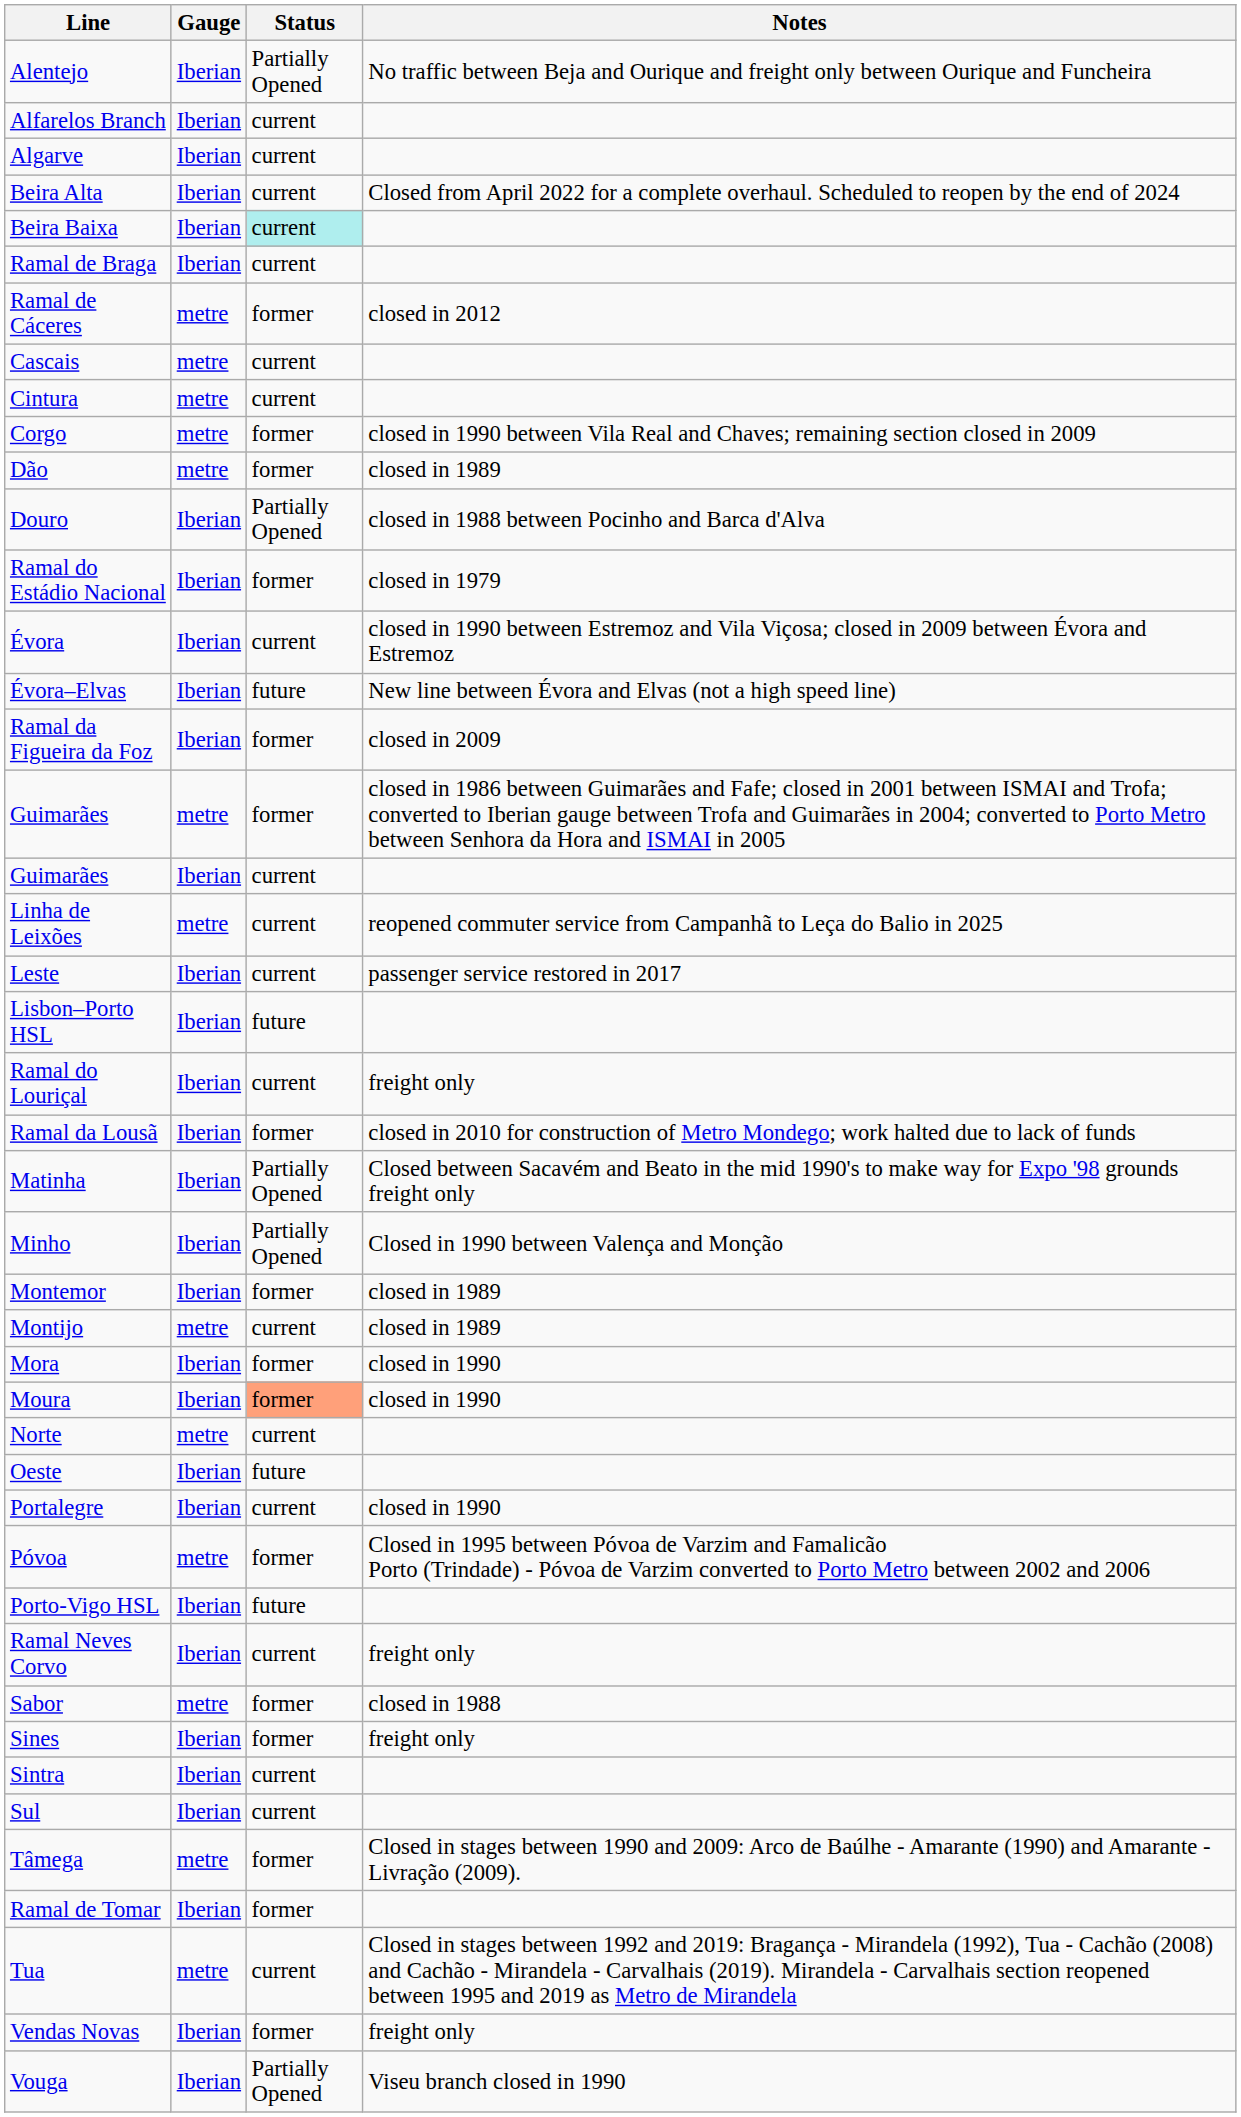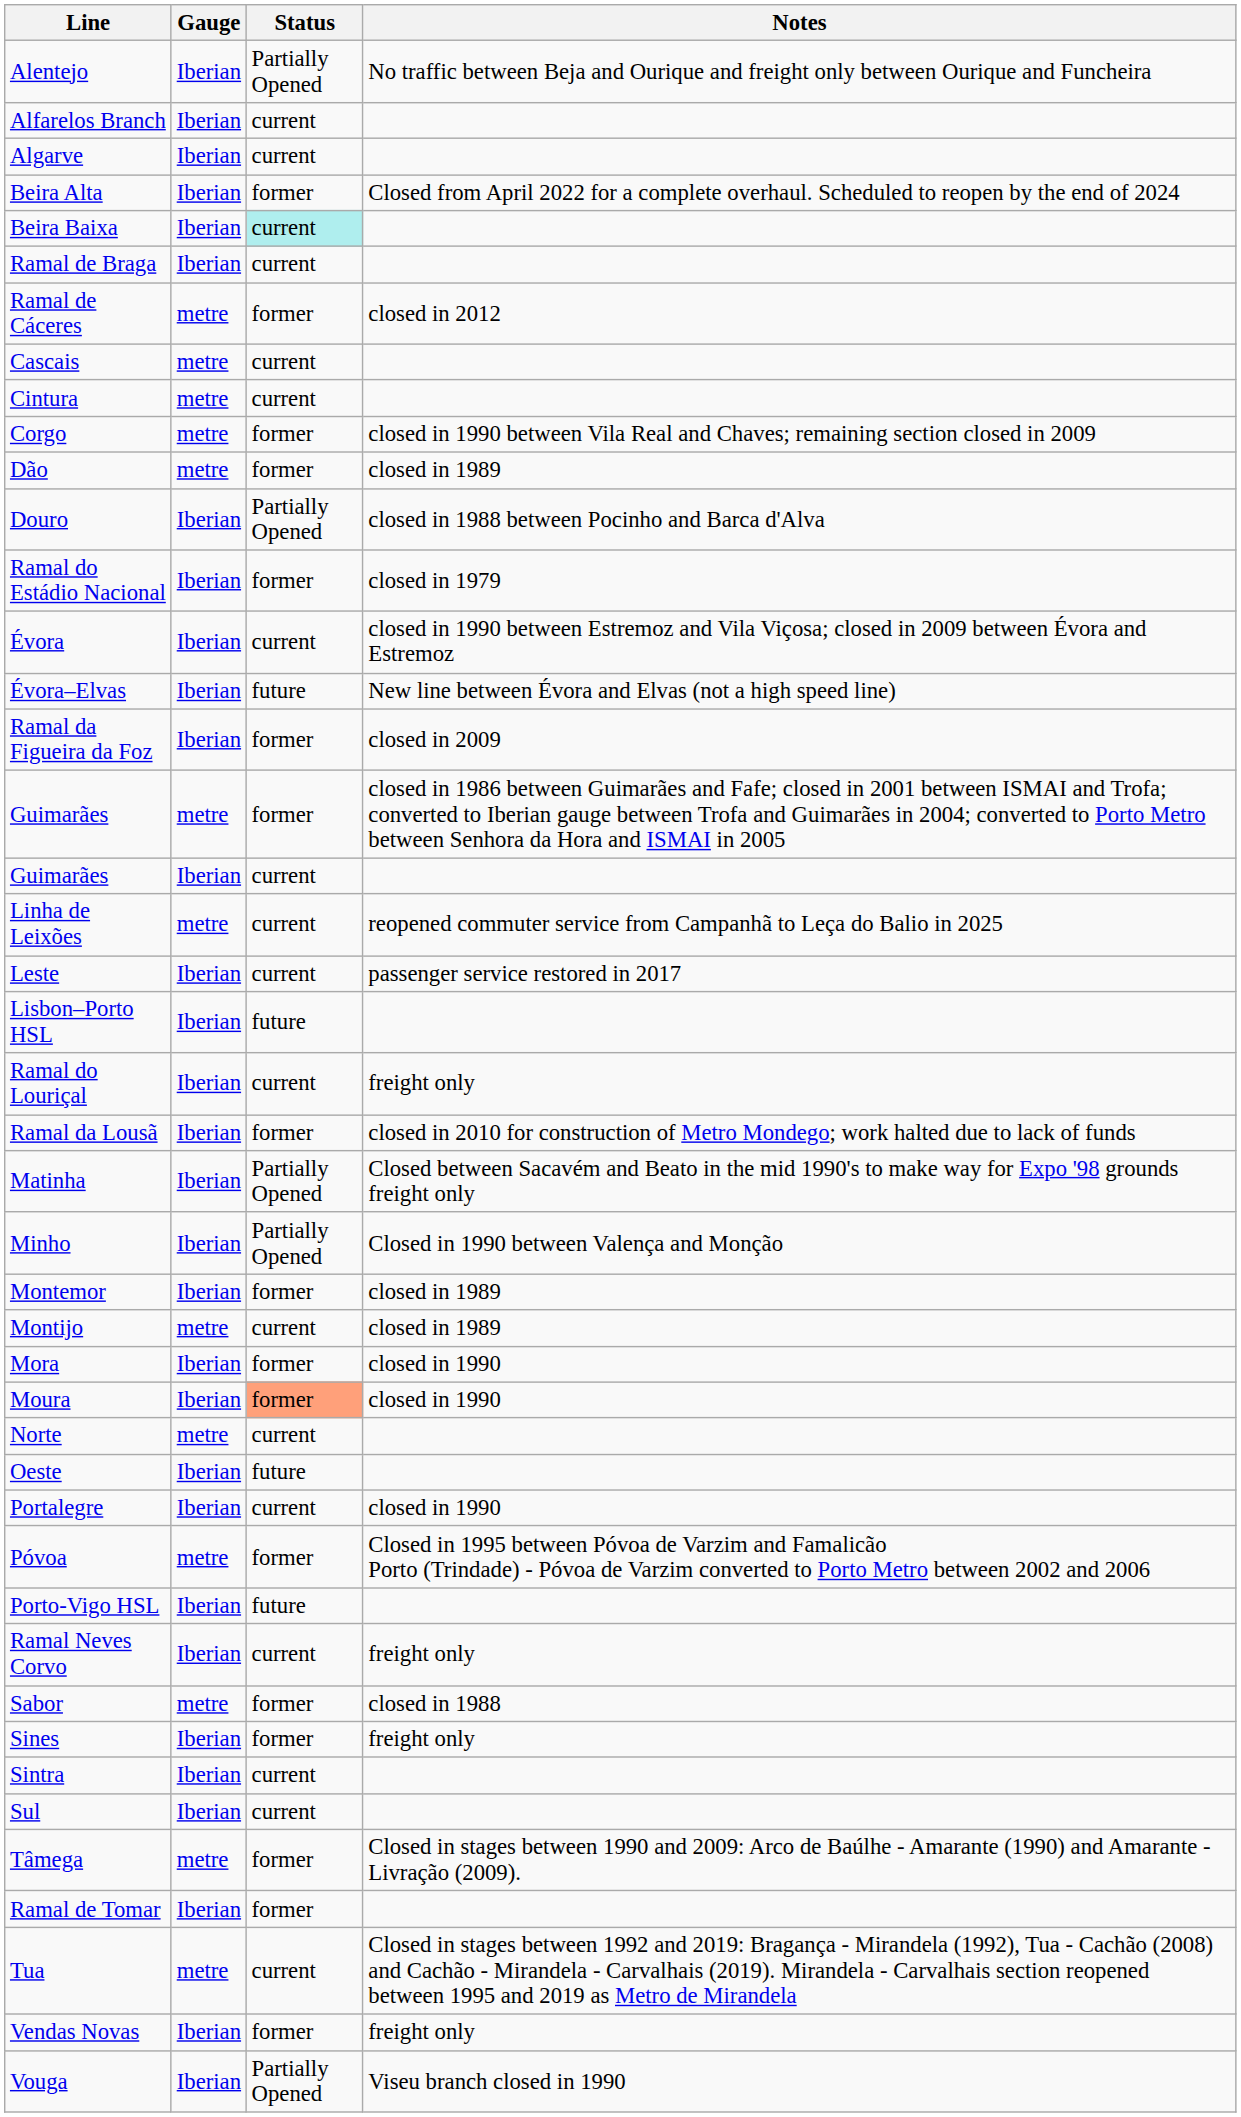Beira Alta | Status: current -> former
